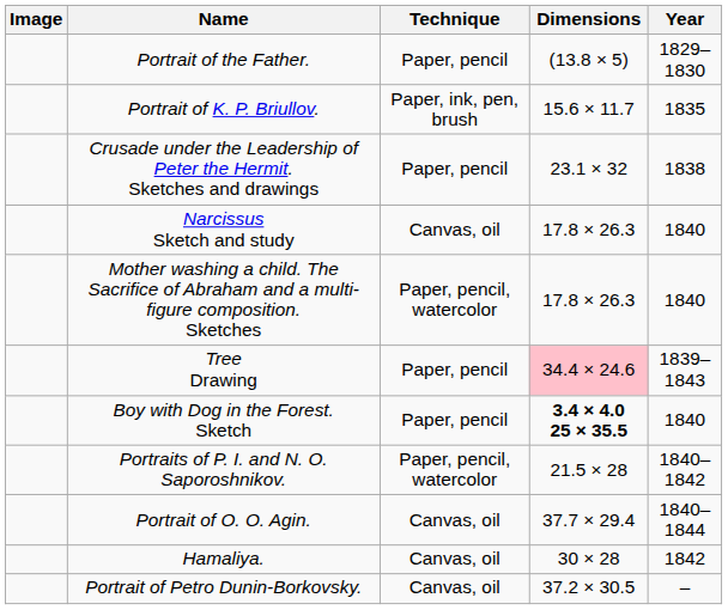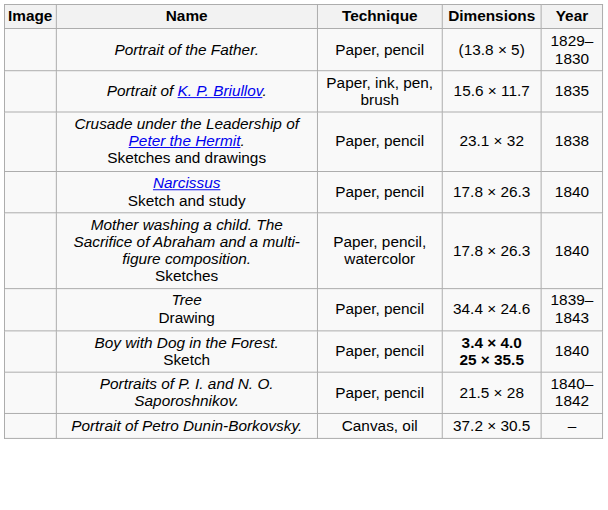Narcissus Sketch and study | Technique: Canvas, oil -> Paper, pencil
Tree Drawing | Dimensions: pink background -> no background
Portraits of P. I. and N. O. Saporoshnikov. | Technique: Paper, pencil, watercolor -> Paper, pencil
- row: Portrait of O. O. Agin. | Canvas, oil | 37.7 × 29.4 | 1840–1844
- row: Hamaliya. | Canvas, oil | 30 × 28 | 1842
